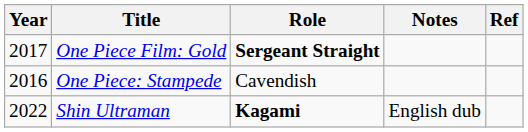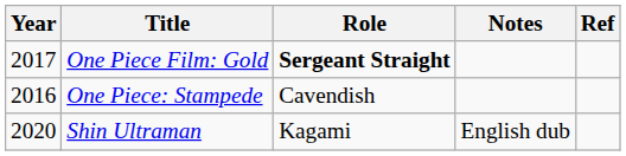Shin Ultraman | Year: 2022 -> 2020
Shin Ultraman | Role: bold -> normal
